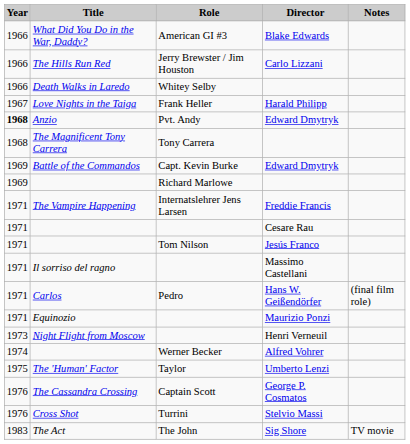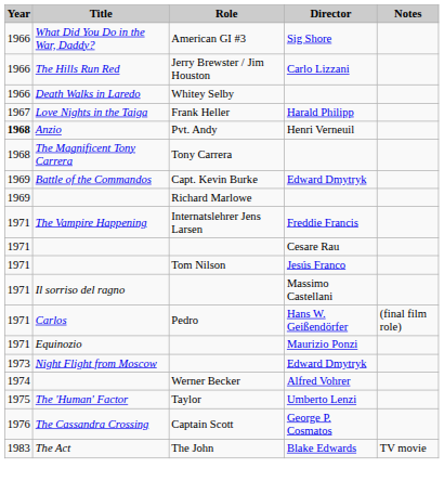What Did You Do in the War, Daddy? | Director: Blake Edwards -> Sig Shore
Anzio | Director: Edward Dmytryk -> Henri Verneuil
Night Flight from Moscow | Director: Henri Verneuil -> Edward Dmytryk
- row: 1976 | Cross Shot | Turrini | Stelvio Massi
The Act | Director: Sig Shore -> Blake Edwards
